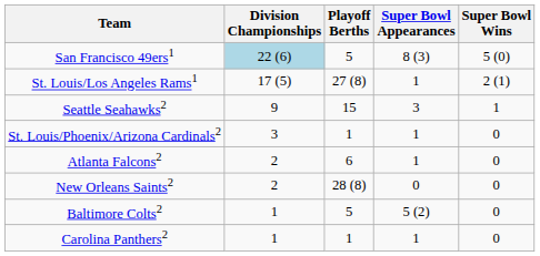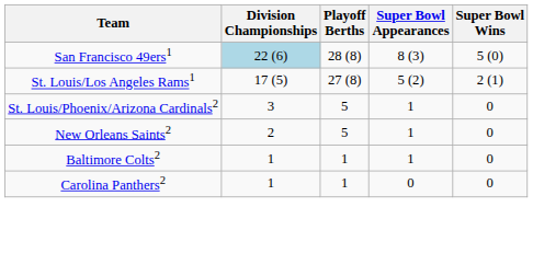San Francisco 49ers1 | Playoff Berths: 5 -> 28 (8)
St. Louis/Los Angeles Rams1 | Super Bowl Appearances: 1 -> 5 (2)
- row: Seattle Seahawks2 | 9 | 15 | 3 | 1
St. Louis/Phoenix/Arizona Cardinals2 | Playoff Berths: 1 -> 5
- row: Atlanta Falcons2 | 2 | 6 | 1 | 0
New Orleans Saints2 | Playoff Berths: 28 (8) -> 5
New Orleans Saints2 | Super Bowl Appearances: 0 -> 1
Baltimore Colts2 | Playoff Berths: 5 -> 1
Baltimore Colts2 | Super Bowl Appearances: 5 (2) -> 1
Carolina Panthers2 | Super Bowl Appearances: 1 -> 0
